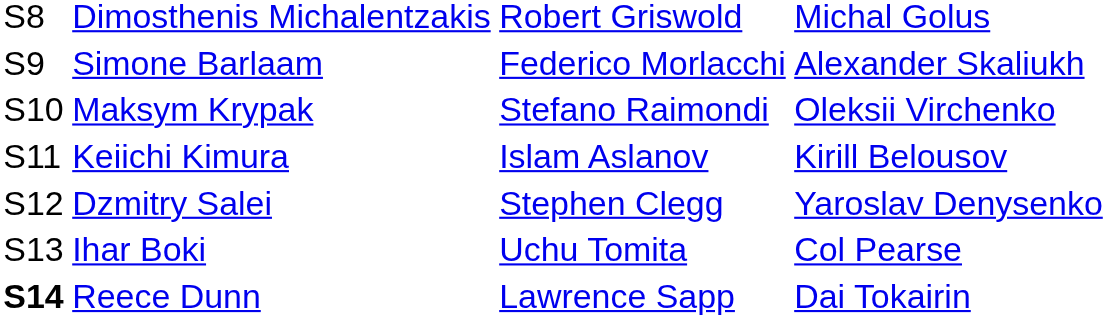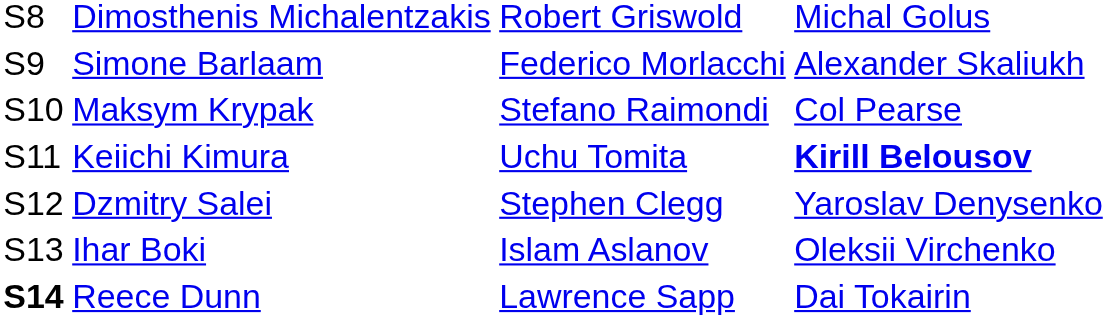Maksym Krypak | column 4: Oleksii Virchenko -> Col Pearse
Keiichi Kimura | column 3: Islam Aslanov -> Uchu Tomita
Keiichi Kimura | column 4: normal -> bold
Ihar Boki | column 3: Uchu Tomita -> Islam Aslanov
Ihar Boki | column 4: Col Pearse -> Oleksii Virchenko
